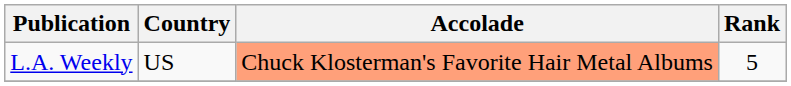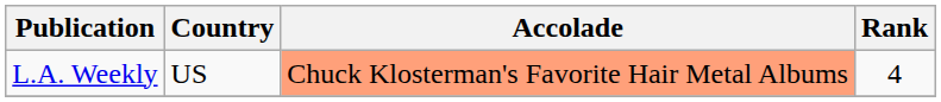L.A. Weekly | Rank: 5 -> 4
